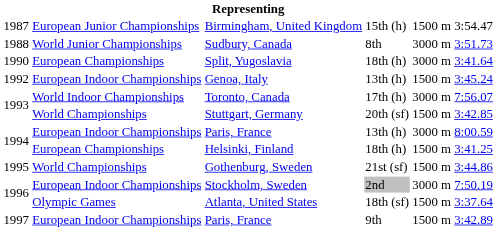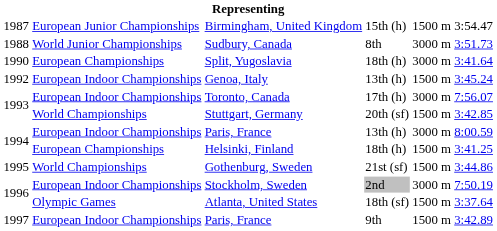Toronto, Canada | column 2: World Indoor Championships -> European Indoor Championships
